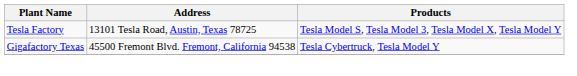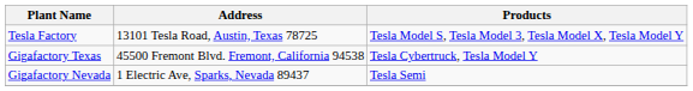+ row: Gigafactory Nevada | 1 Electric Ave, Sparks, Nevada 89437 | Tesla Semi
